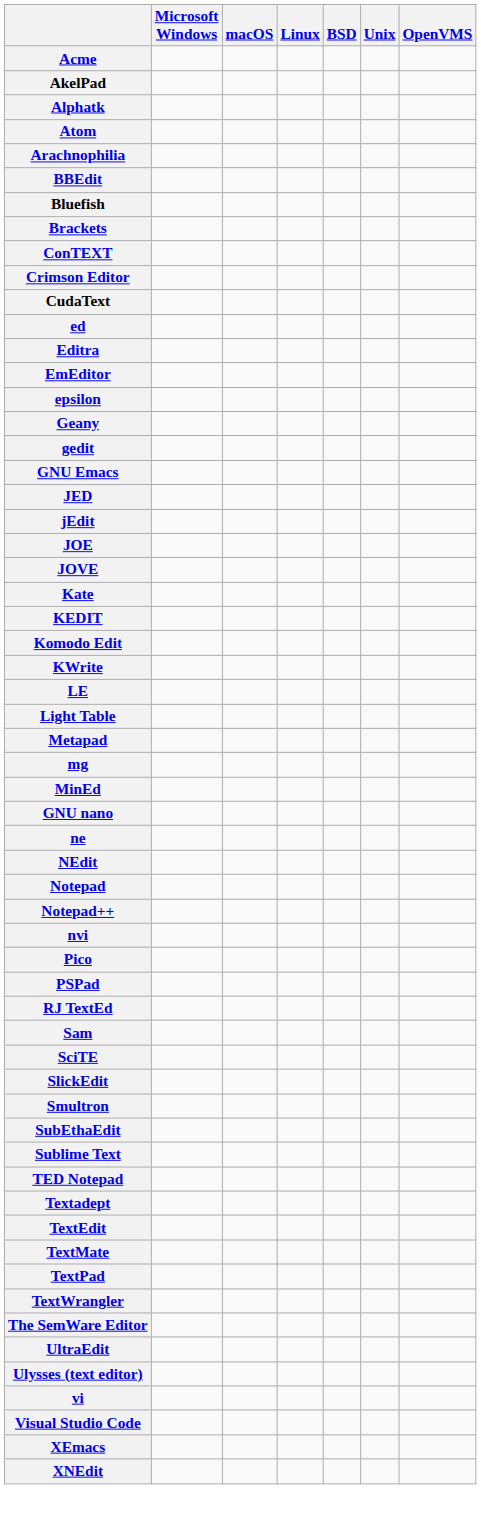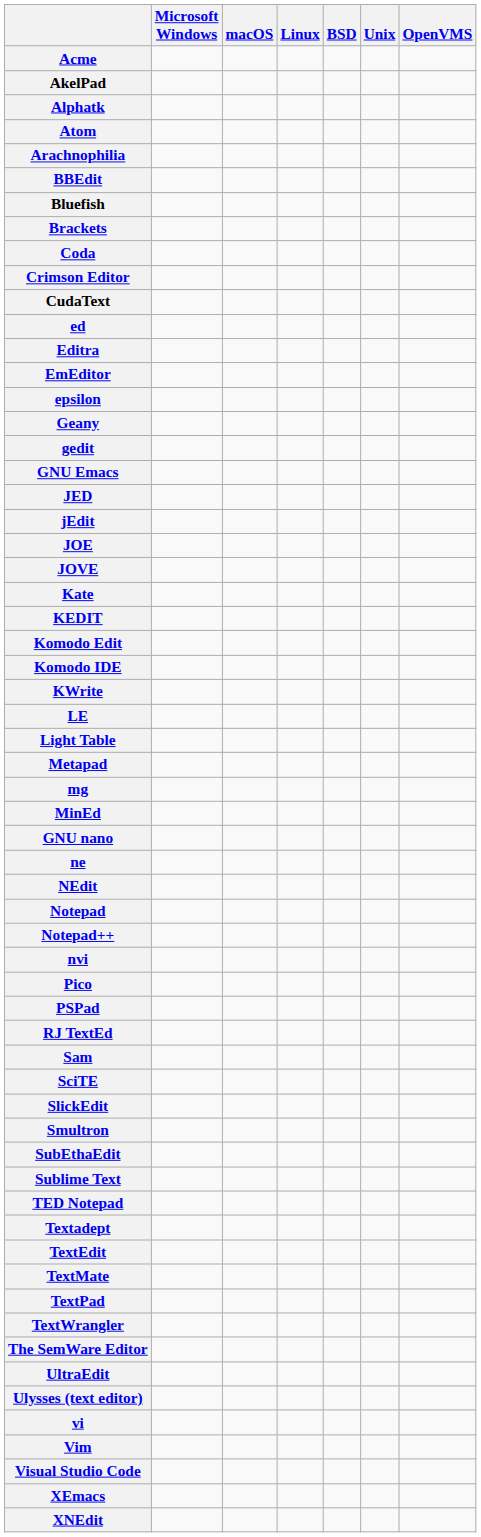+ row: Coda
- row: ConTEXT
+ row: Komodo IDE
+ row: Vim
